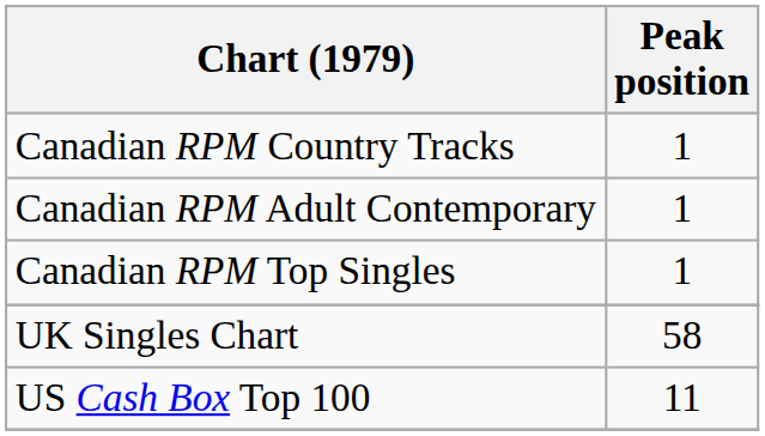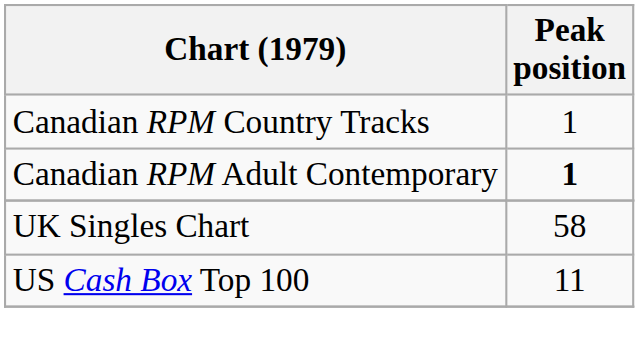Canadian RPM Adult Contemporary | Peak position: normal -> bold
- row: Canadian RPM Top Singles | 1
